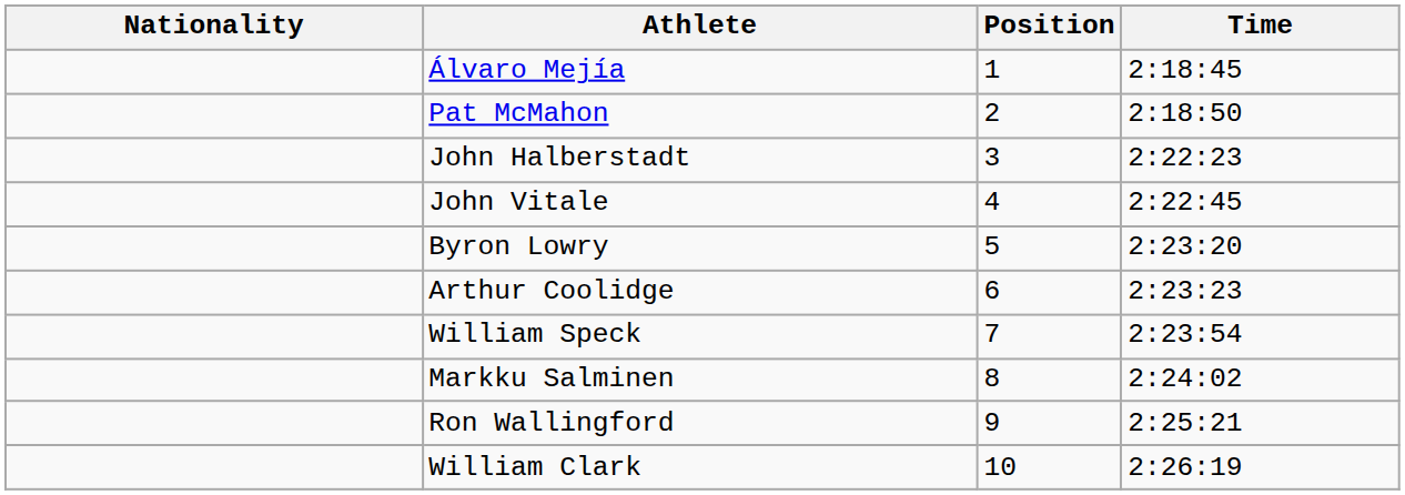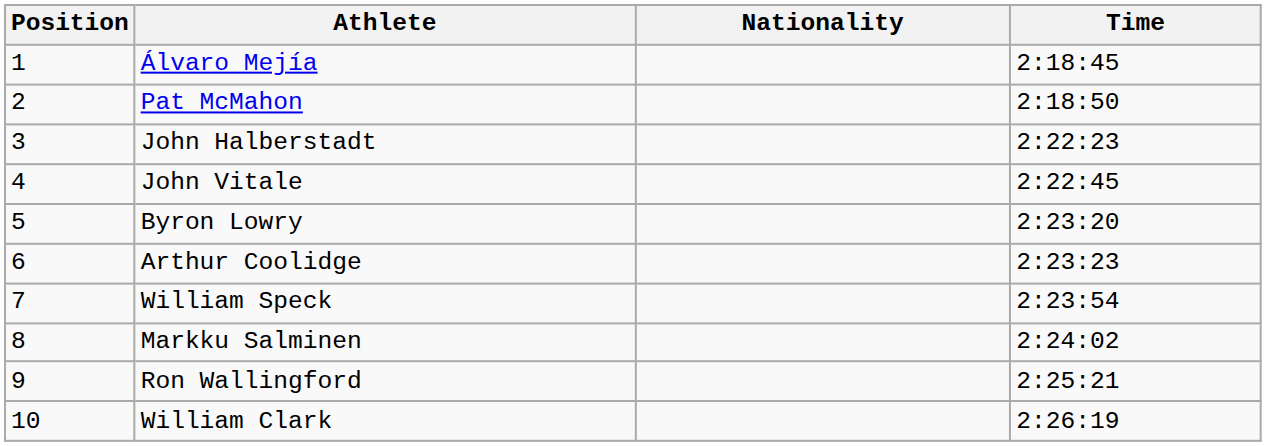columns swapped: Position <-> Nationality
